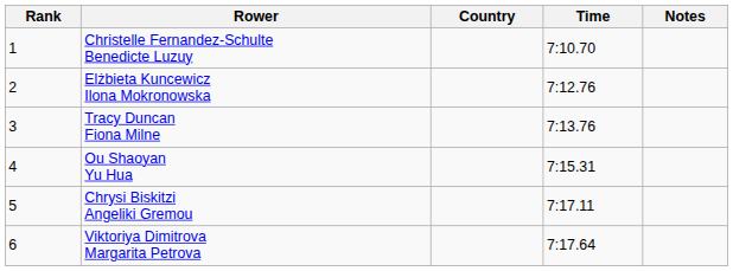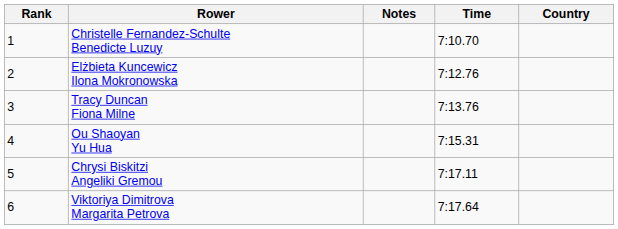columns swapped: Country <-> Notes
